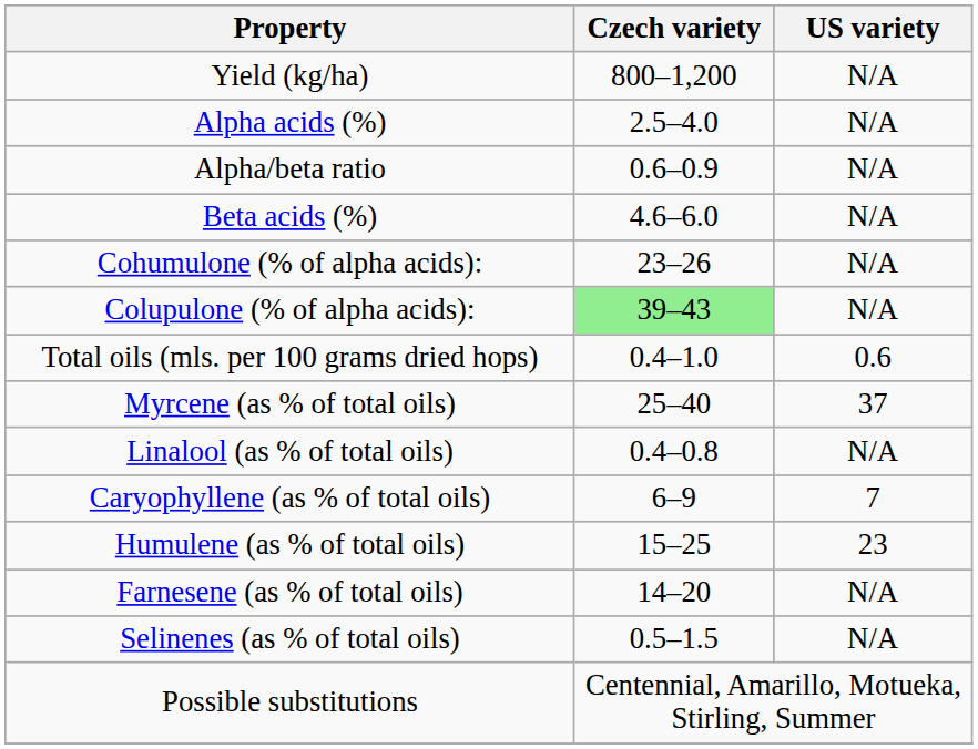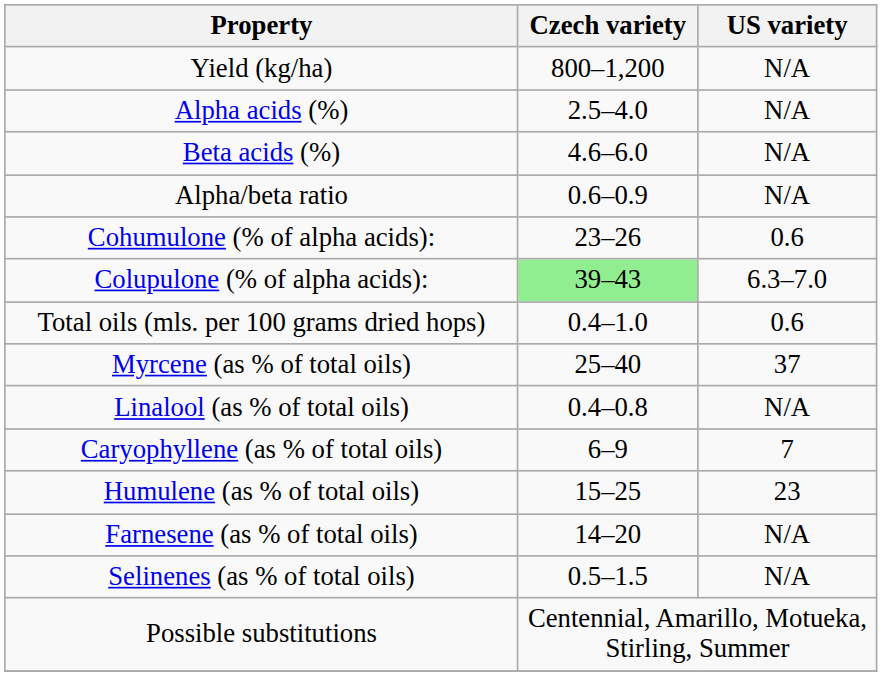rows swapped: Beta acids (%) <-> Alpha/beta ratio
Cohumulone (% of alpha acids): | US variety: N/A -> 0.6
Colupulone (% of alpha acids): | US variety: N/A -> 6.3–7.0
